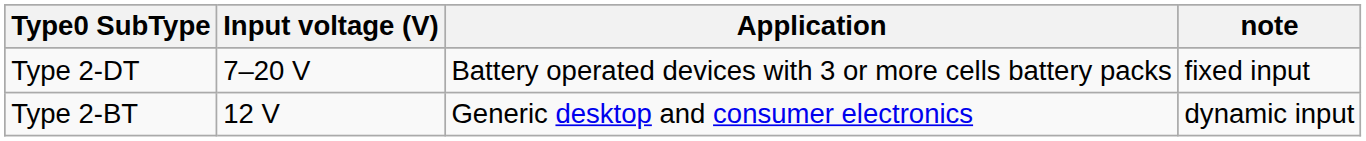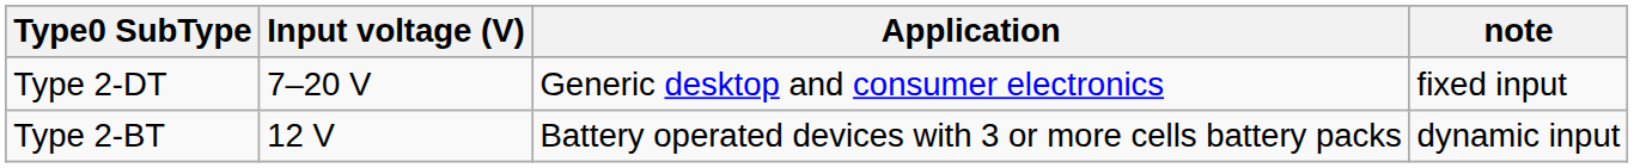Type 2-DT | Application: Battery operated devices with 3 or more cells battery packs -> Generic desktop and consumer electronics
Type 2-BT | Application: Generic desktop and consumer electronics -> Battery operated devices with 3 or more cells battery packs
